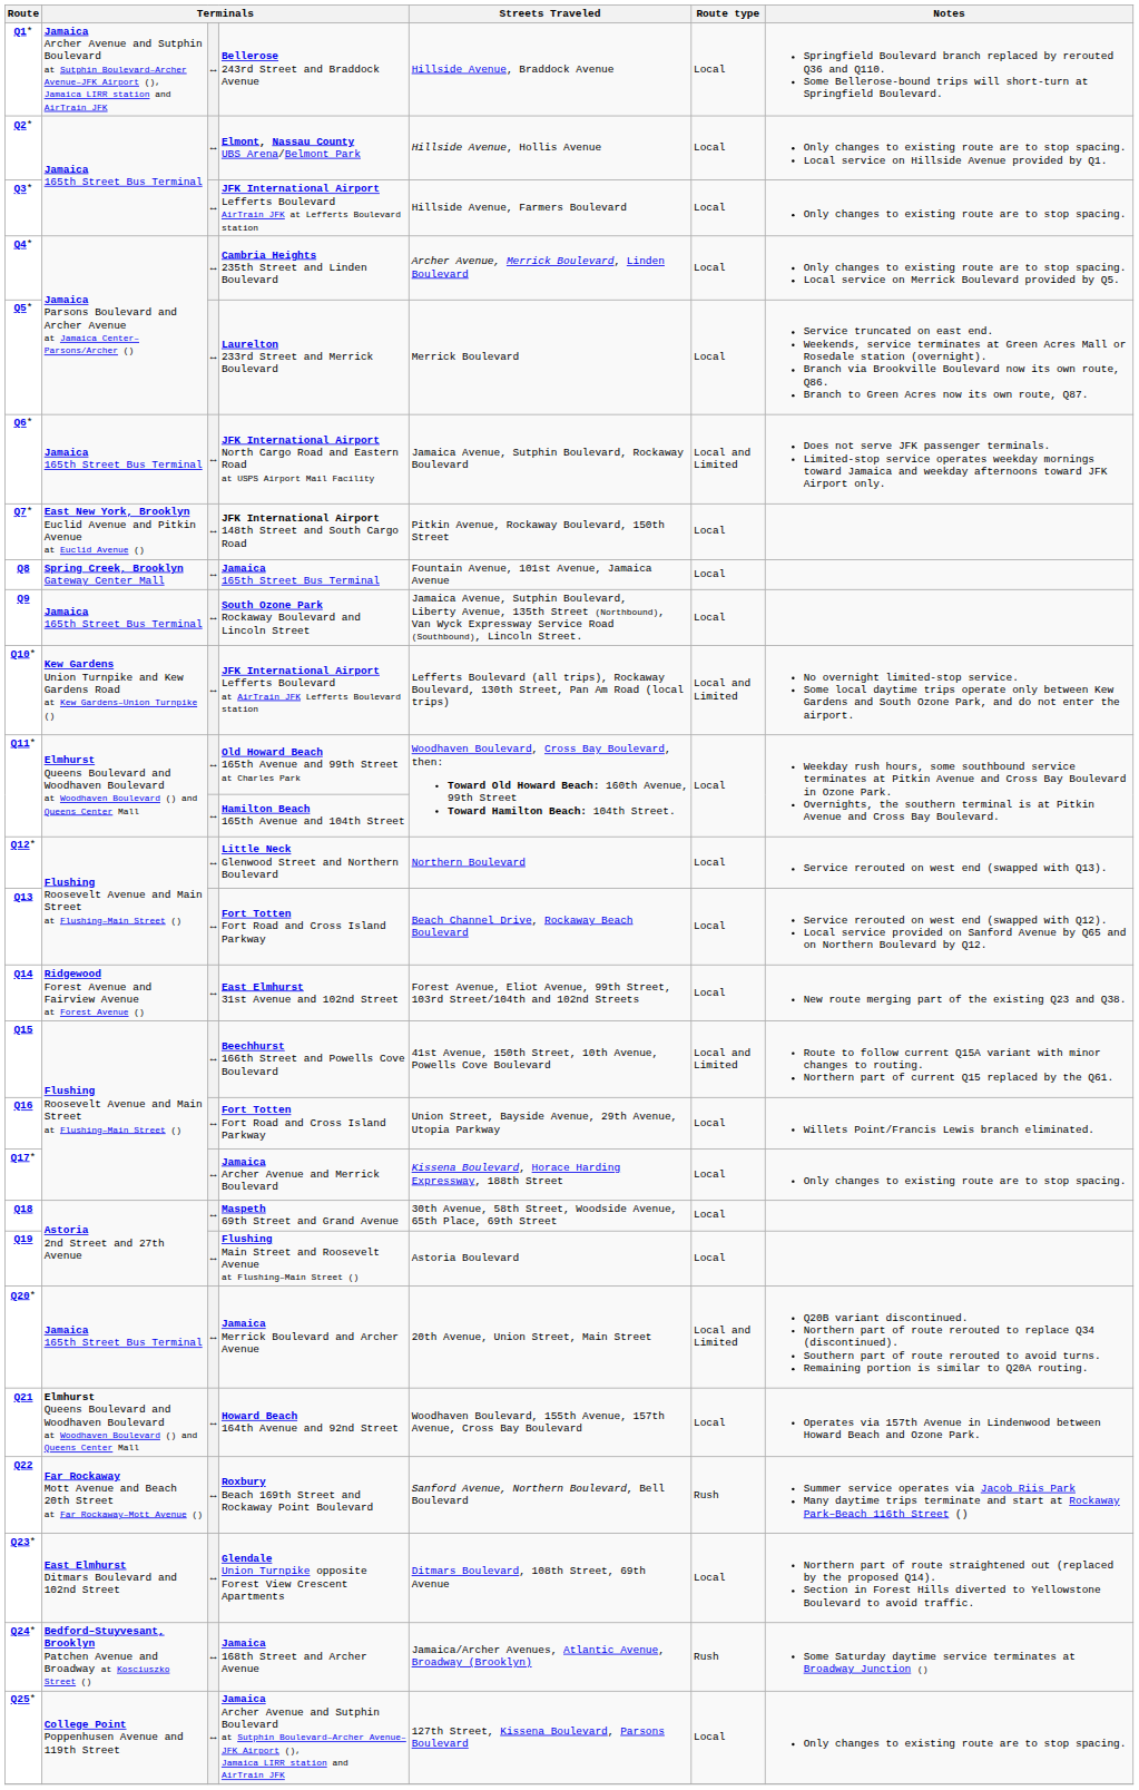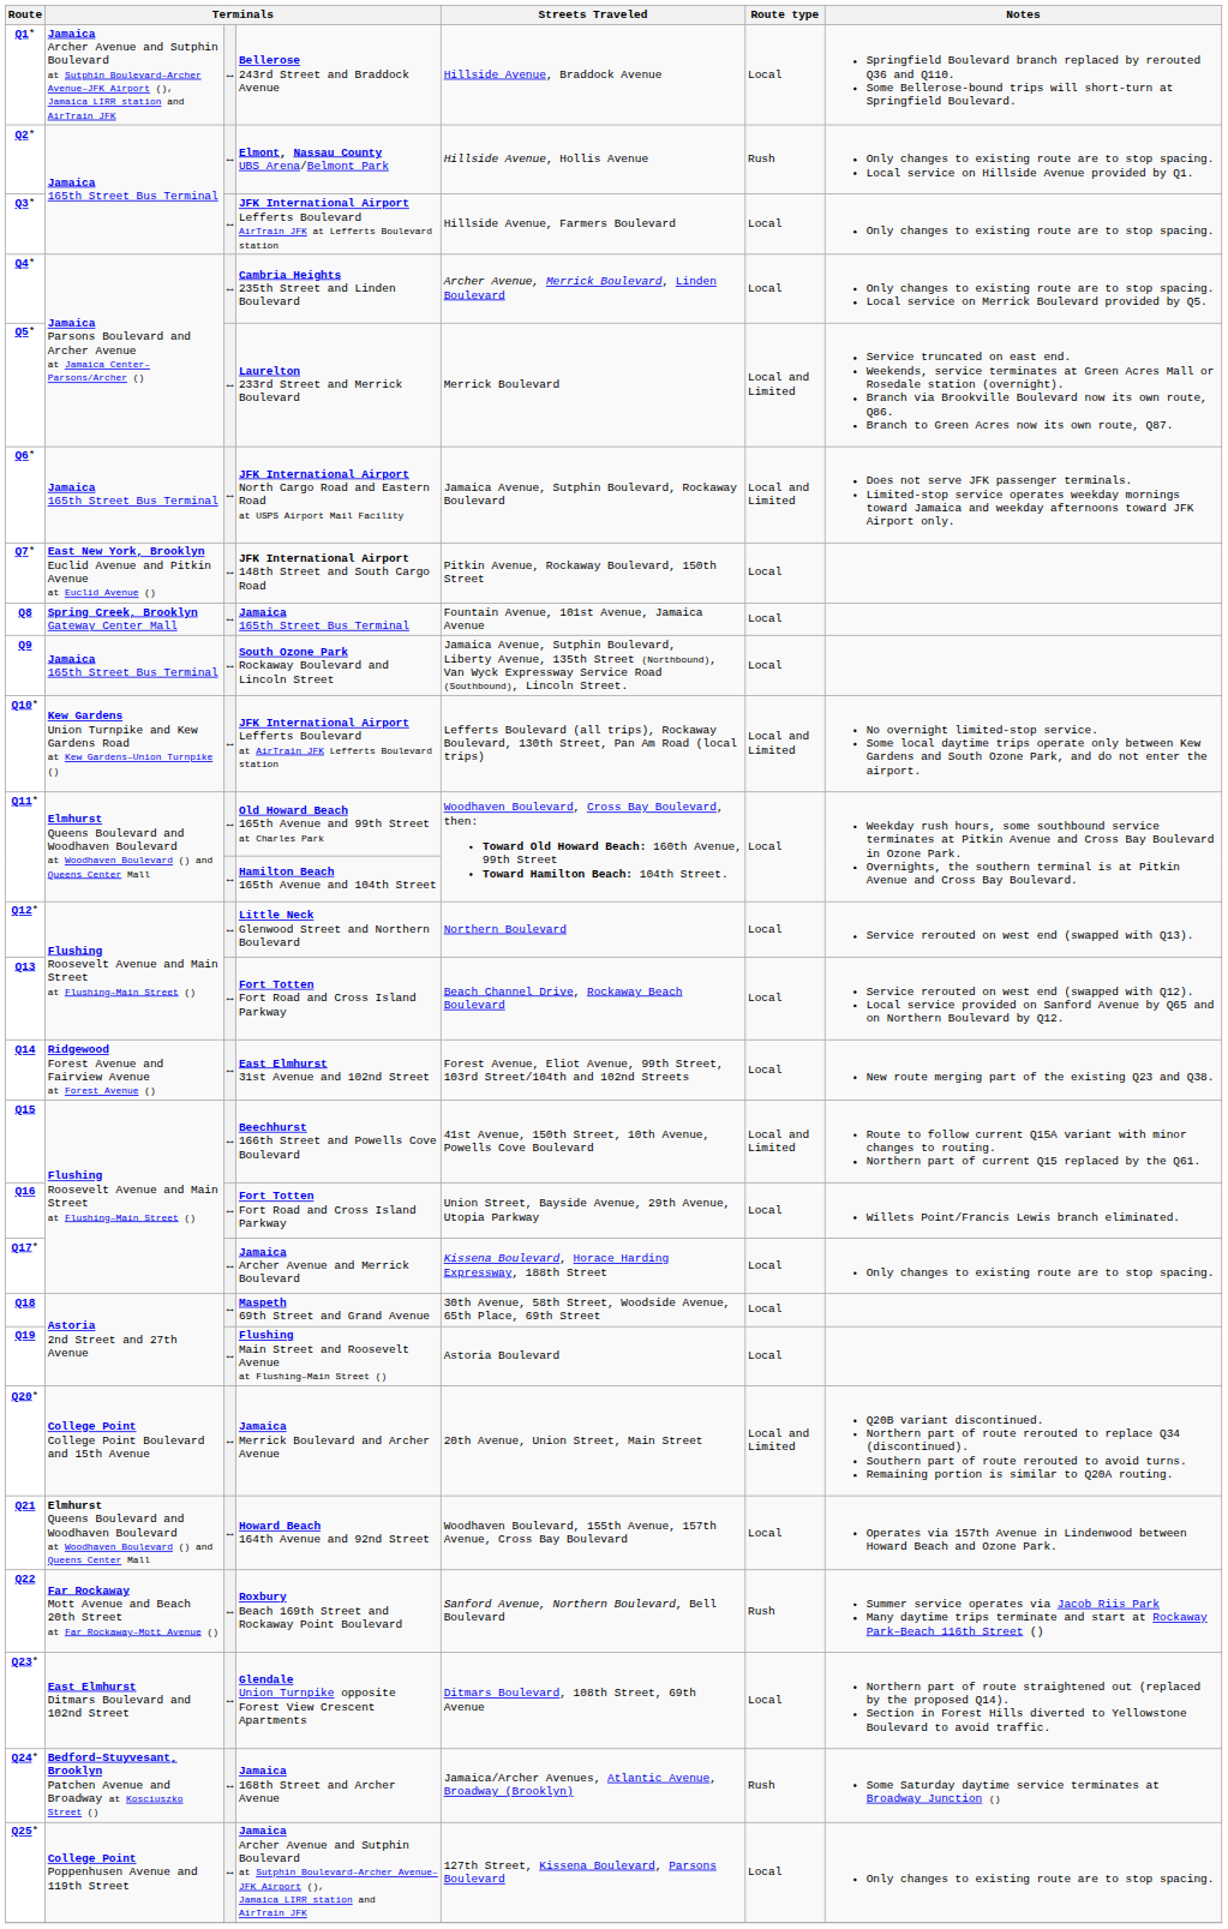Elmont, Nassau County UBS Arena/Belmont Park | Route type: Local -> Rush
Laurelton 233rd Street and Merrick Boulevard | Route type: Local -> Local and Limited
Jamaica Merrick Boulevard and Archer Avenue | column 2: Jamaica 165th Street Bus Terminal -> College Point College Point Boulevard and 15th Avenue
